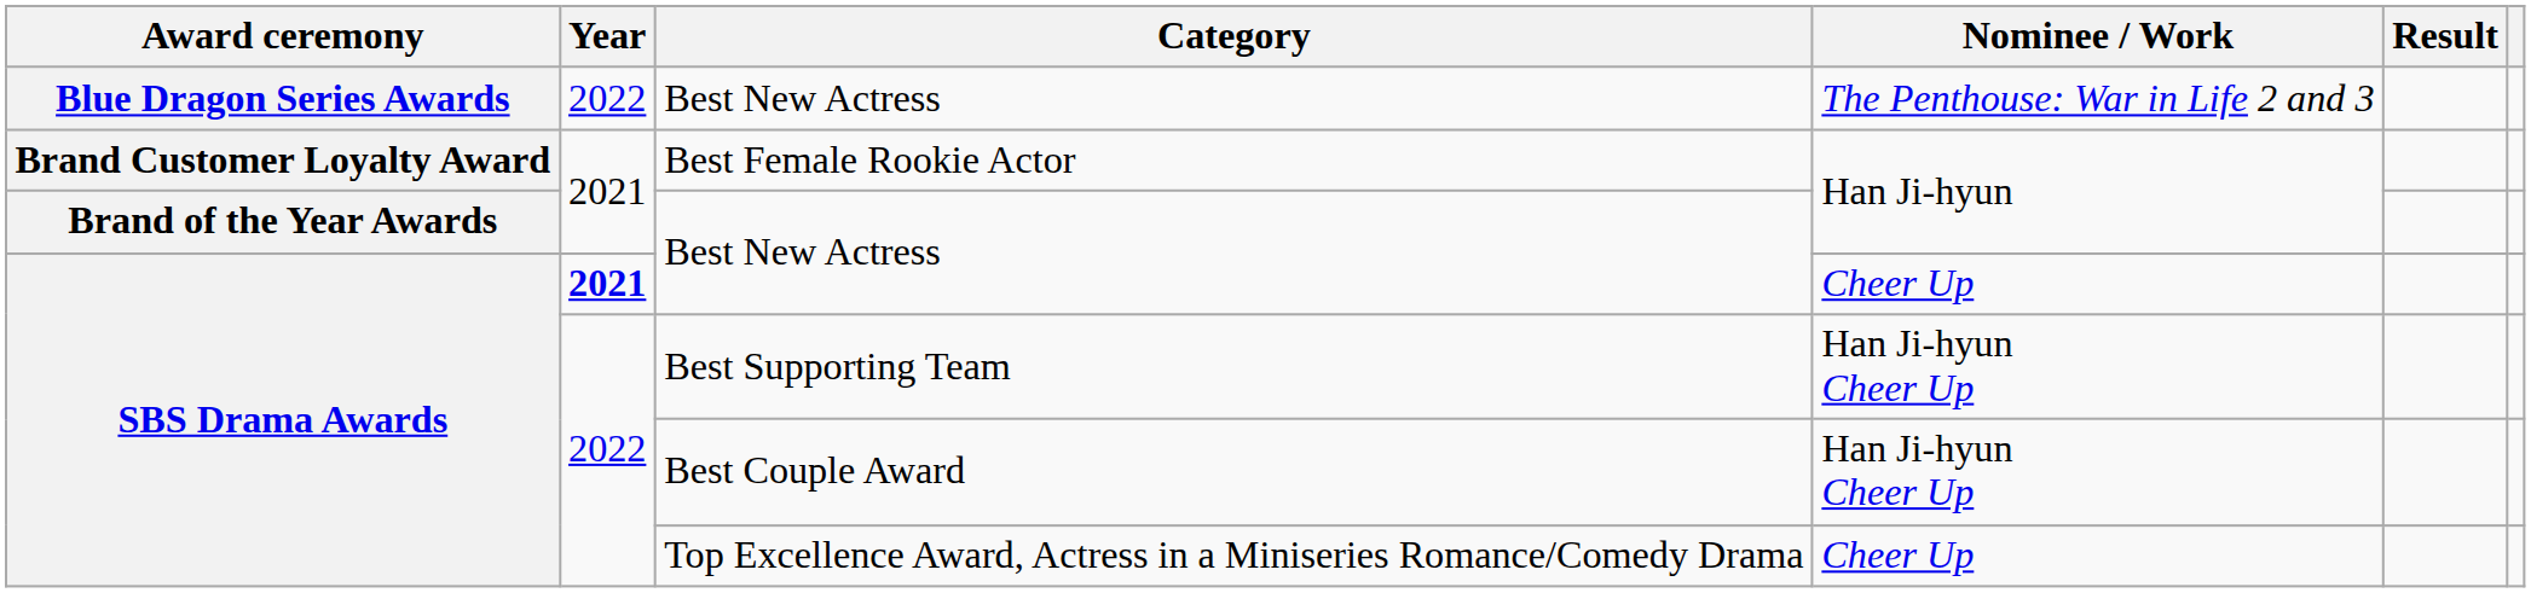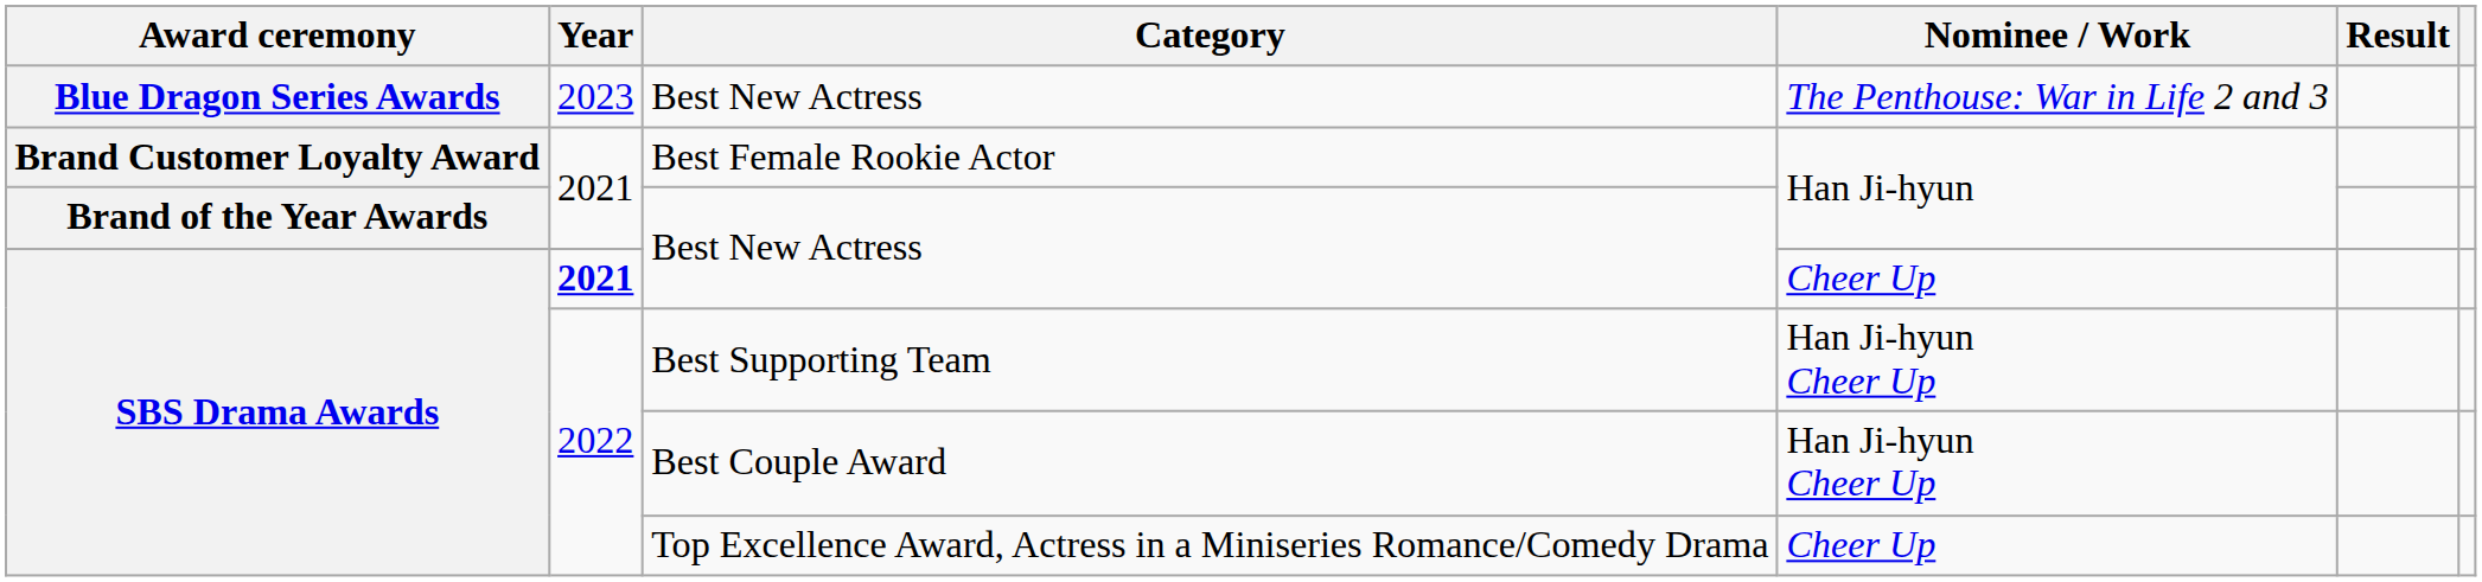Blue Dragon Series Awards / Best New Actress | Year: 2022 -> 2023
